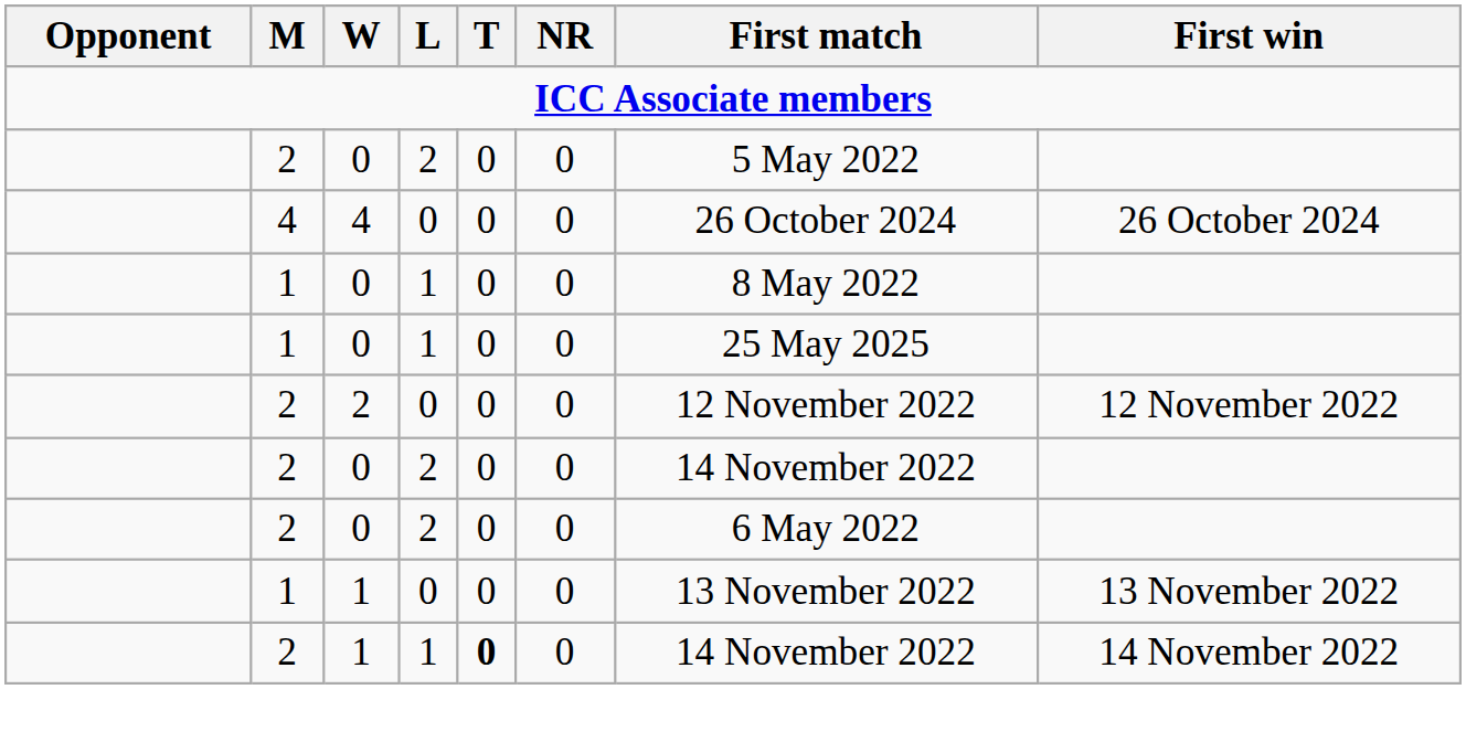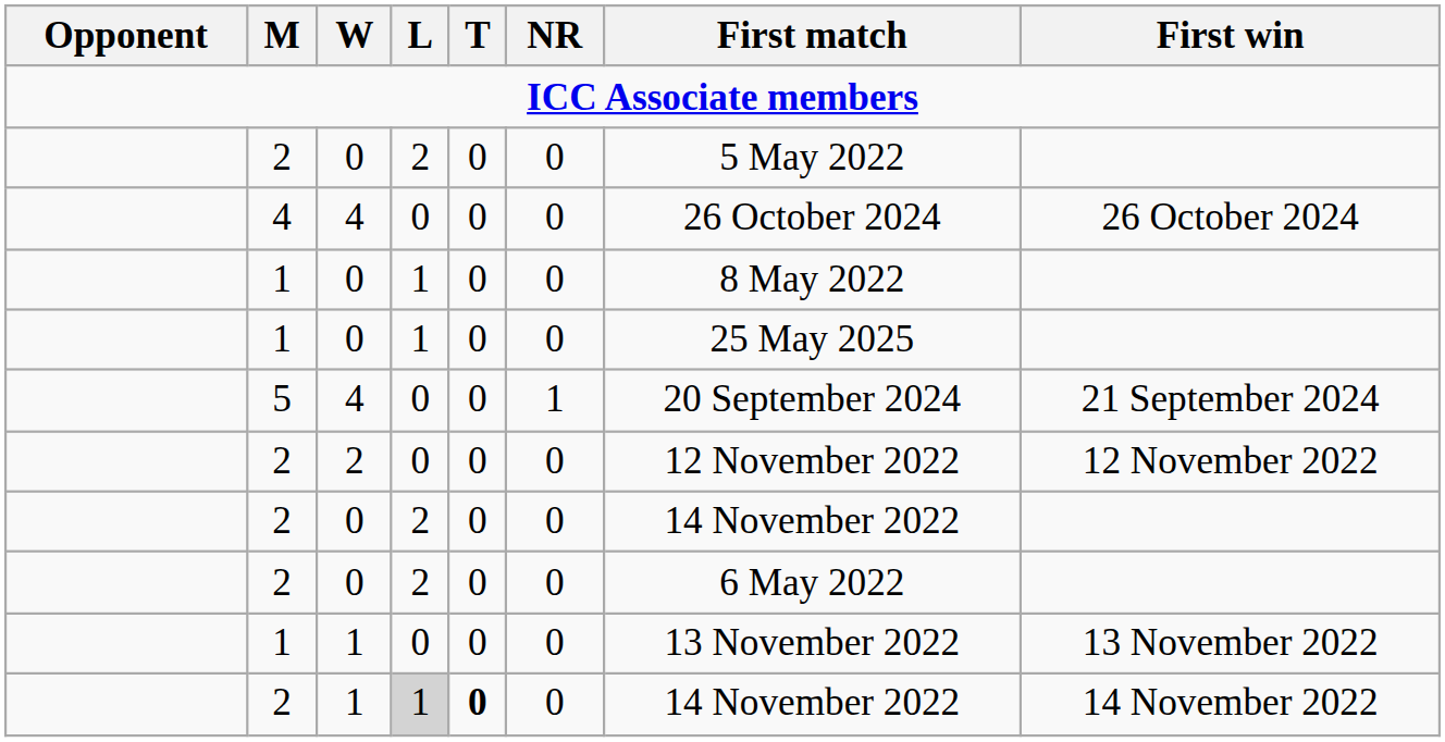+ row: 5 | 4 | 0 | 0 | 1 | 20 September 2024 | 21 September 2024
2 / 1 | L: no background -> lightgrey background
